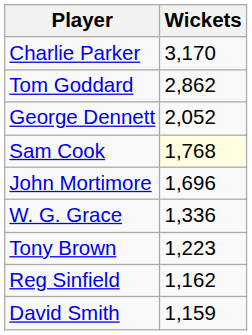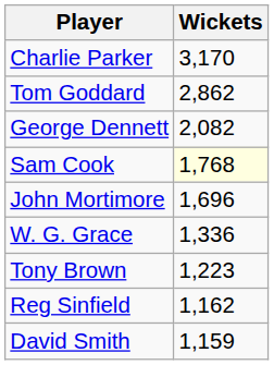George Dennett | Wickets: 2,052 -> 2,082
